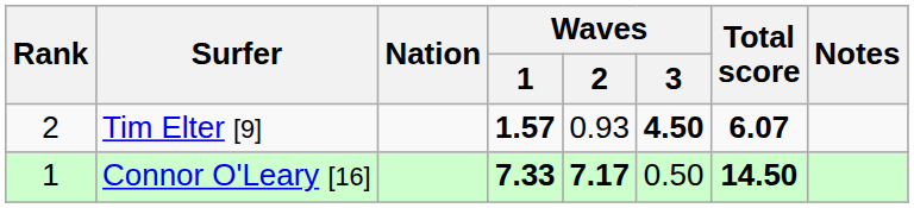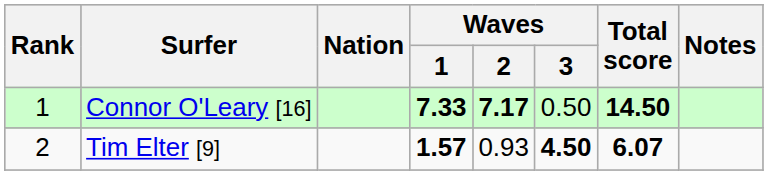rows swapped: Connor O'Leary [16] <-> Tim Elter [9]
